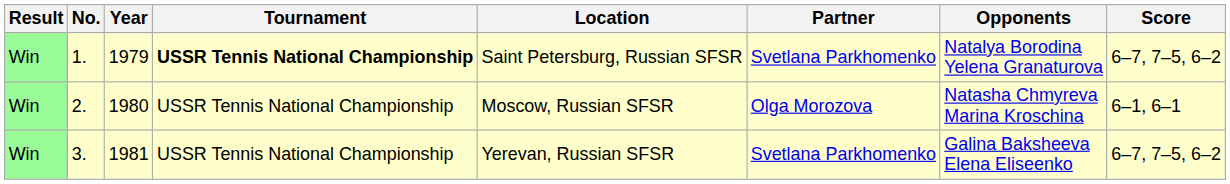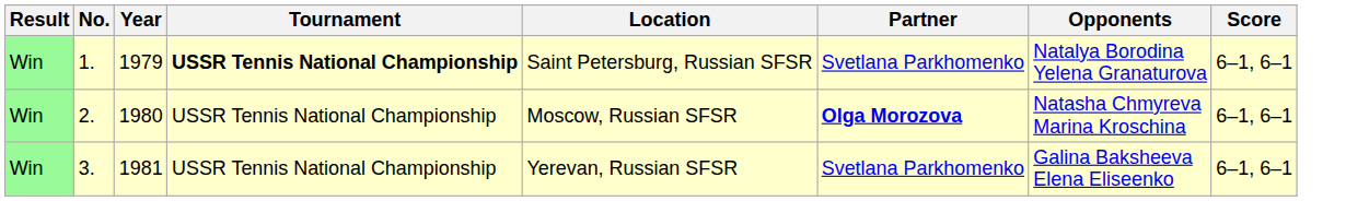1. | Score: 6–7, 7–5, 6–2 -> 6–1, 6–1
2. | Partner: normal -> bold
3. | Score: 6–7, 7–5, 6–2 -> 6–1, 6–1
